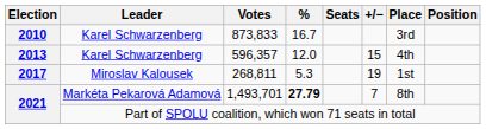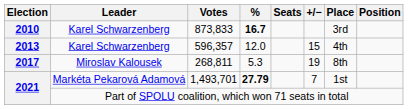873,833 | %: normal -> bold
268,811 | Place: 1st -> 8th
1,493,701 | Place: 8th -> 1st
